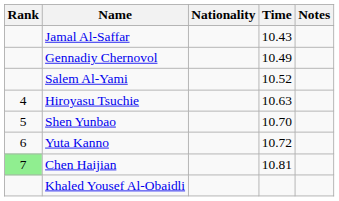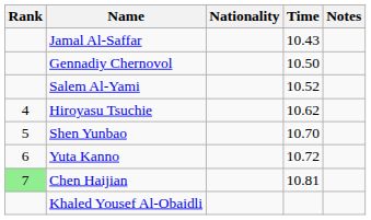Gennadiy Chernovol | Time: 10.49 -> 10.50
Hiroyasu Tsuchie | Time: 10.63 -> 10.62
